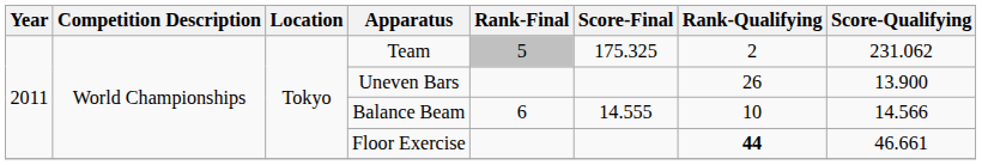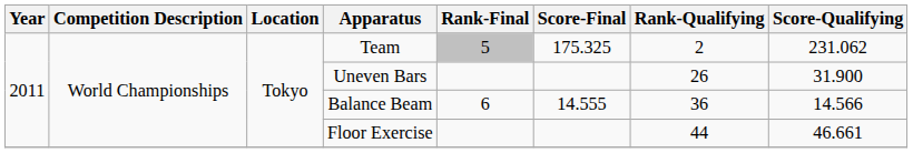Uneven Bars | Score-Qualifying: 13.900 -> 31.900
Balance Beam | Rank-Qualifying: 10 -> 36
Floor Exercise | Rank-Qualifying: bold -> normal
